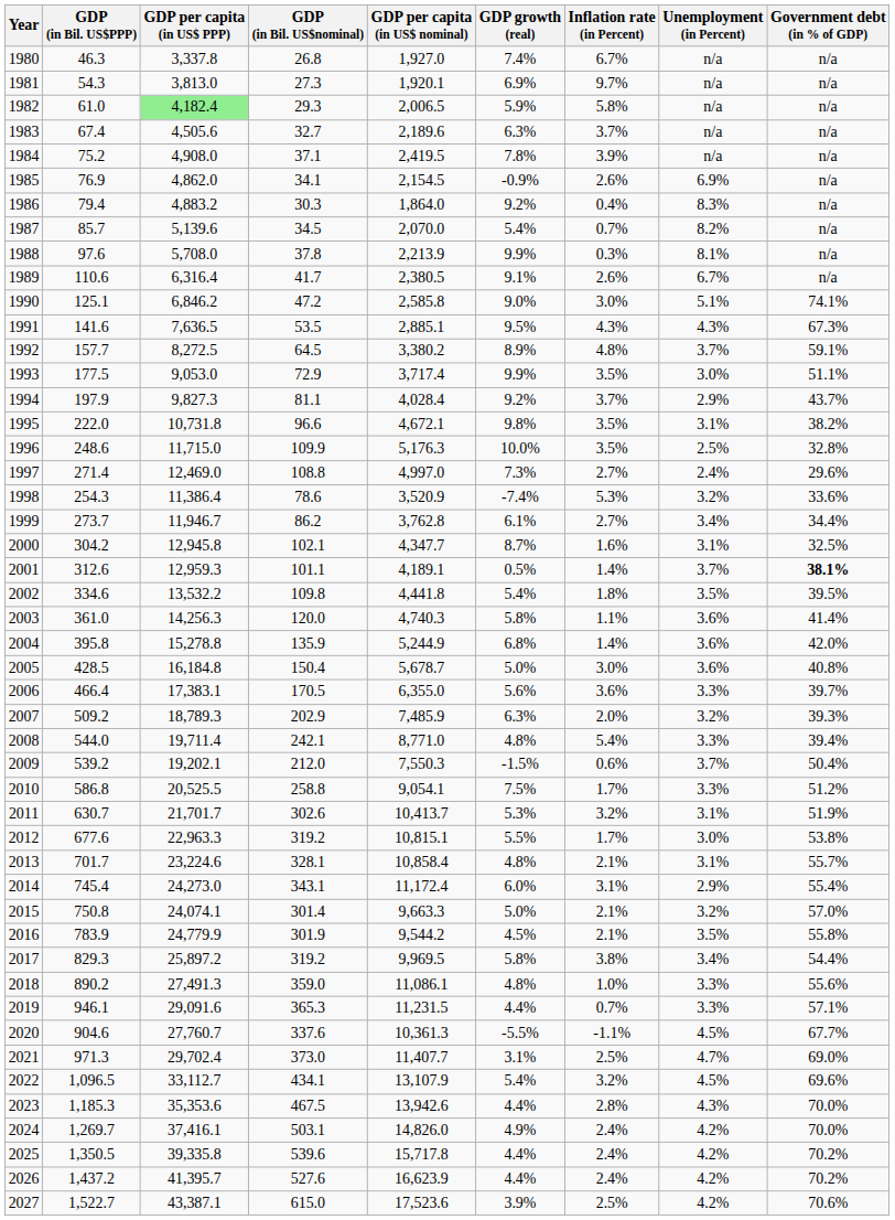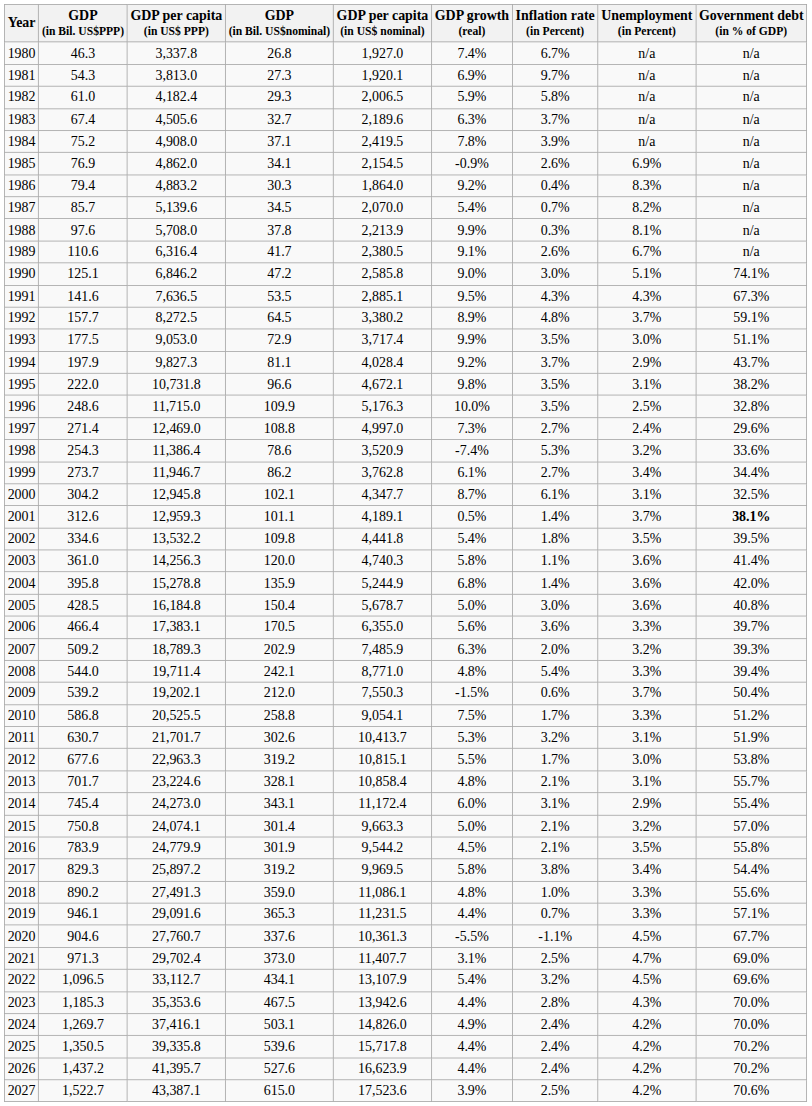1982 | GDP per capita (in US$ PPP): lightgreen background -> no background
2000 | Inflation rate (in Percent): 1.6% -> 6.1%
